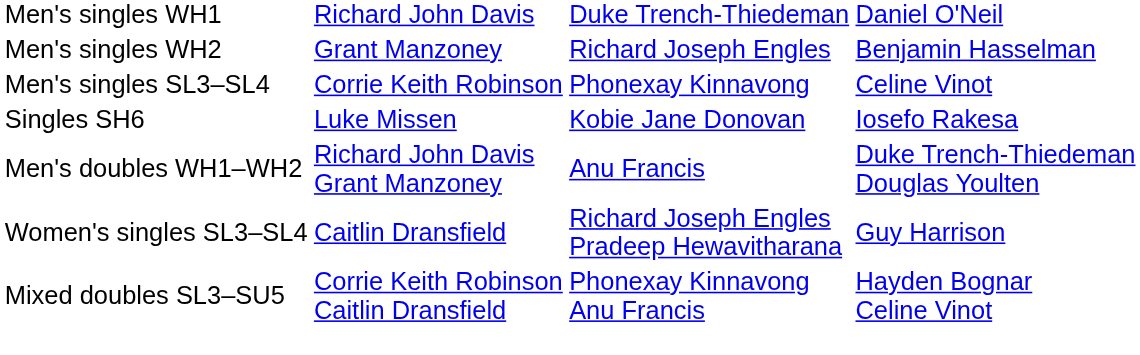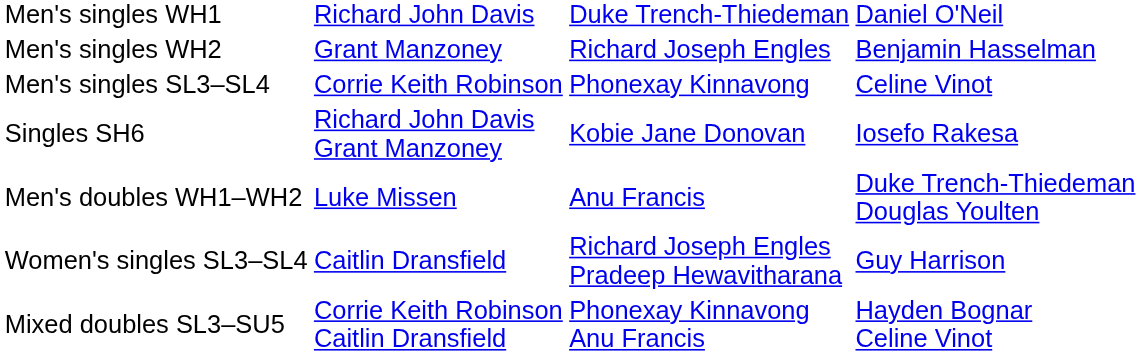Singles SH6 | column 2: Luke Missen -> Richard John Davis Grant Manzoney
Men's doubles WH1–WH2 | column 2: Richard John Davis Grant Manzoney -> Luke Missen
